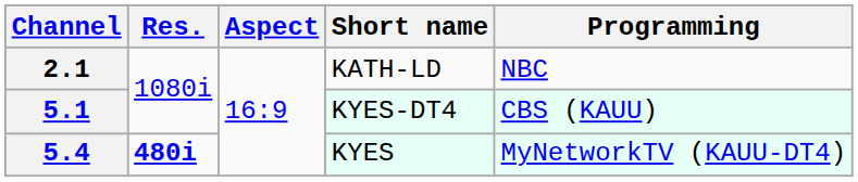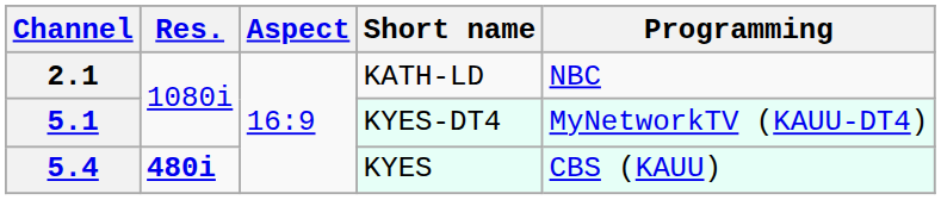5.1 | Programming: CBS (KAUU) -> MyNetworkTV (KAUU-DT4)
5.4 | Programming: MyNetworkTV (KAUU-DT4) -> CBS (KAUU)
